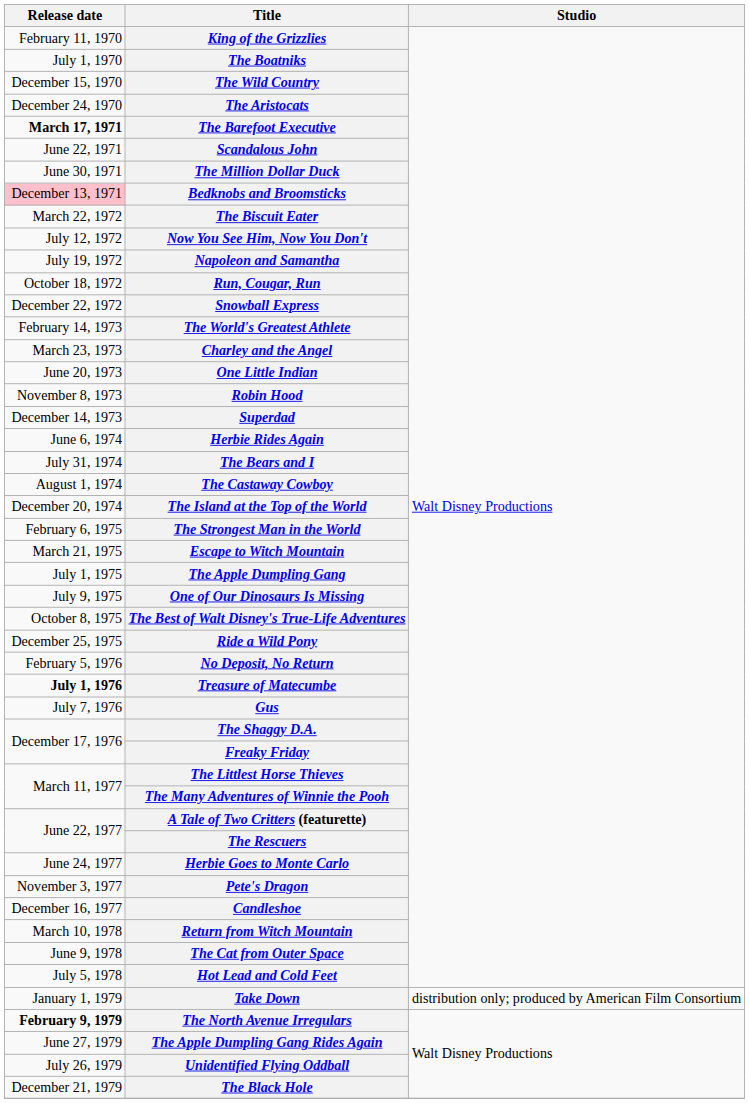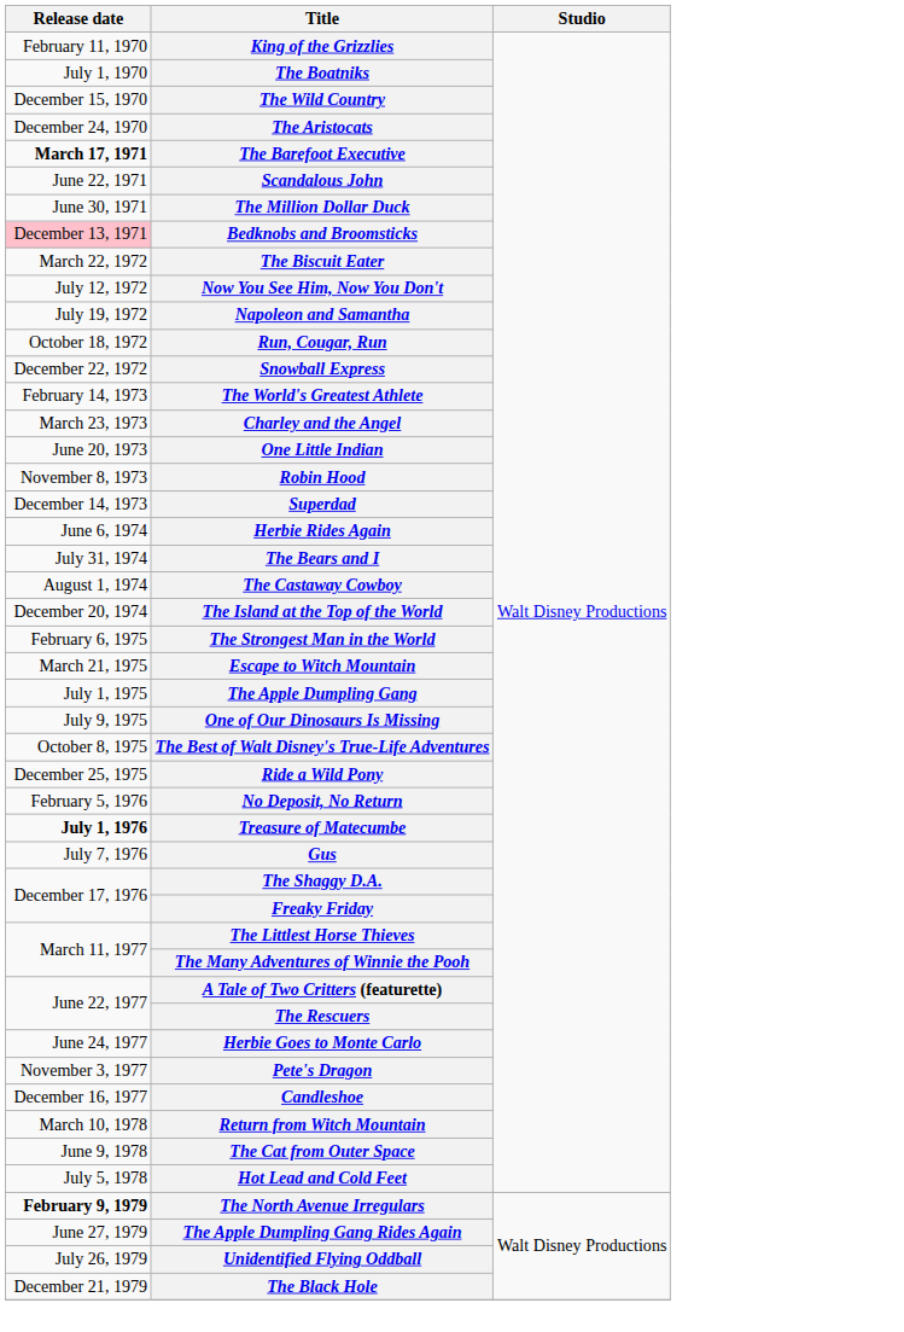- row: January 1, 1979 | Take Down | distribution only; produced by American Film Consortium
